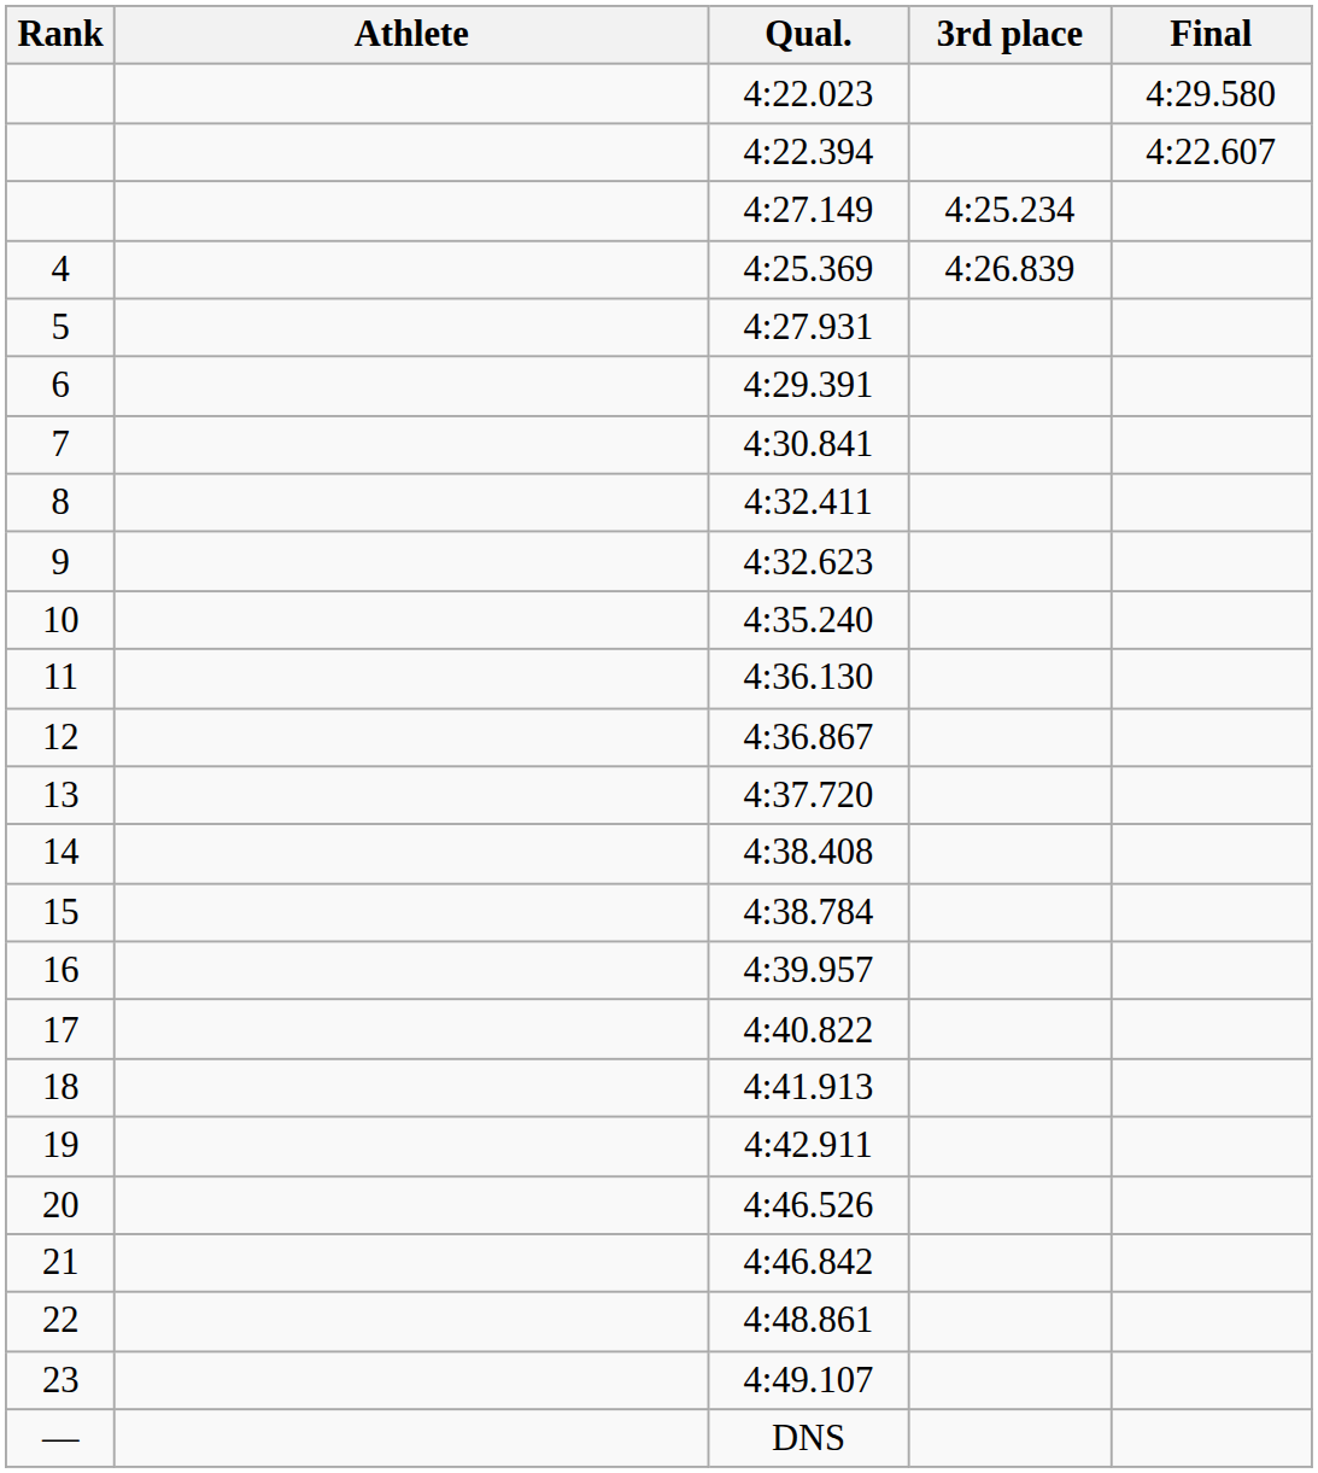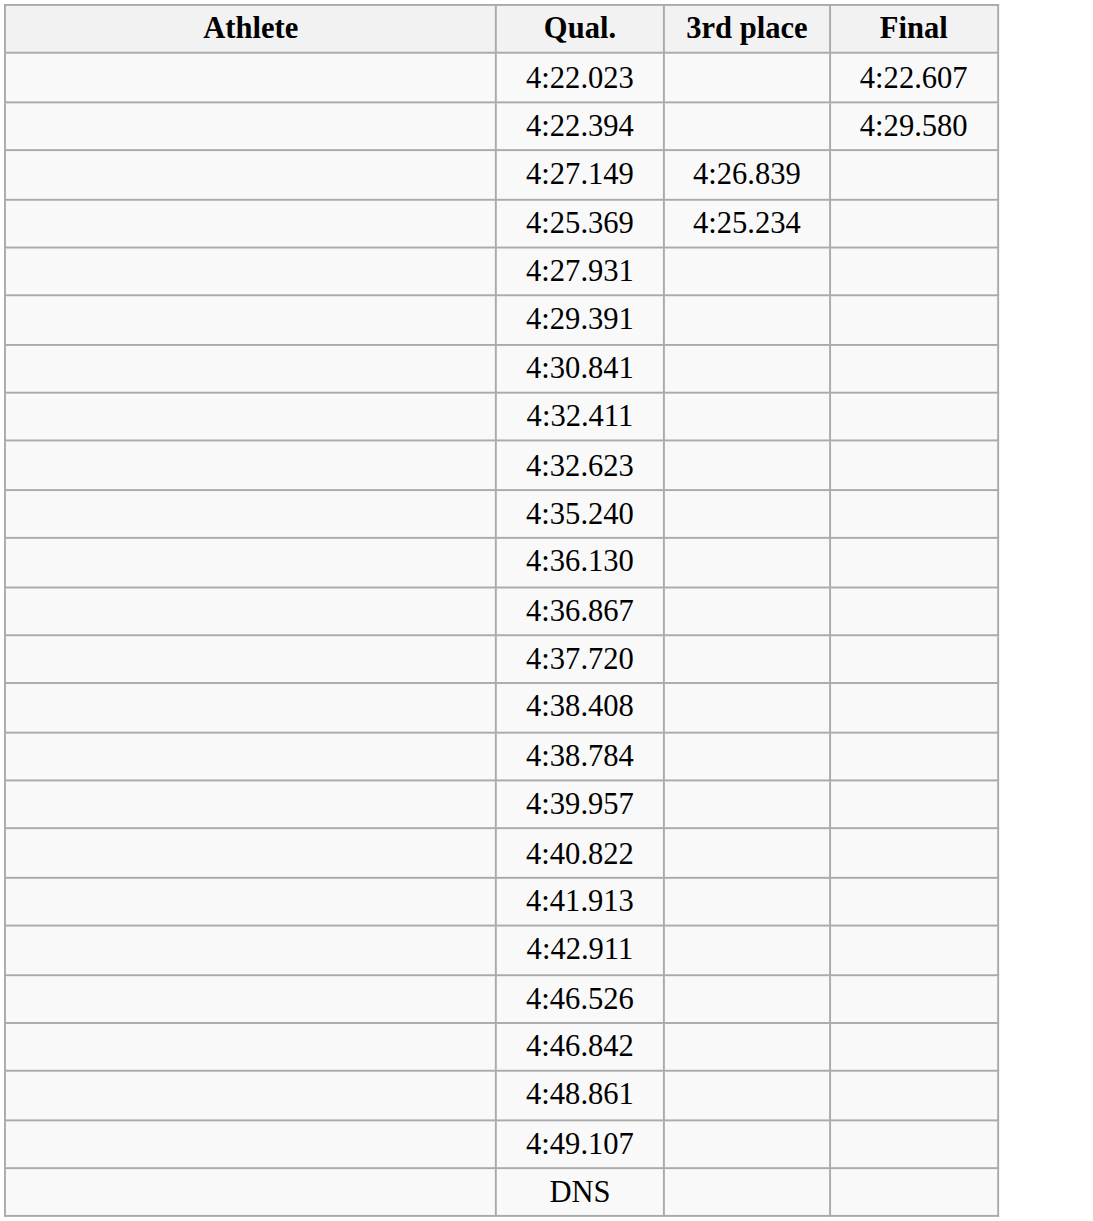- column: Rank | 4 | 5 | 6 | 7 | 8 | 9 | 10 | 11 | 12 | 13 | 14 | 15 | 16 | 17 | 18 | 19 | 20 | 21 | 22 | 23 | —
4:22.023 | Final: 4:29.580 -> 4:22.607
4:22.394 | Final: 4:22.607 -> 4:29.580
4:27.149 | 3rd place: 4:25.234 -> 4:26.839
4:25.369 | 3rd place: 4:26.839 -> 4:25.234
